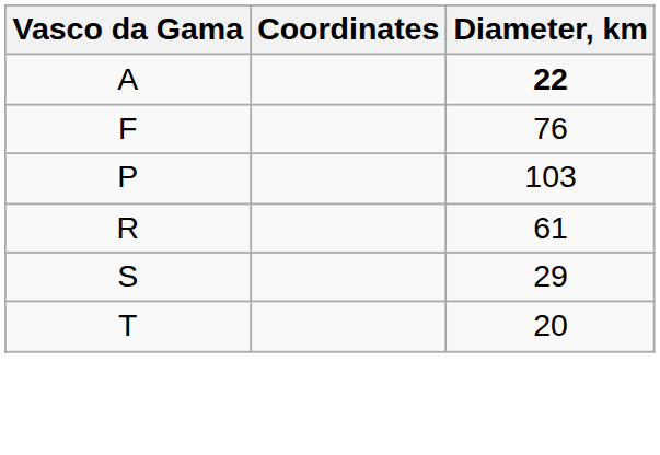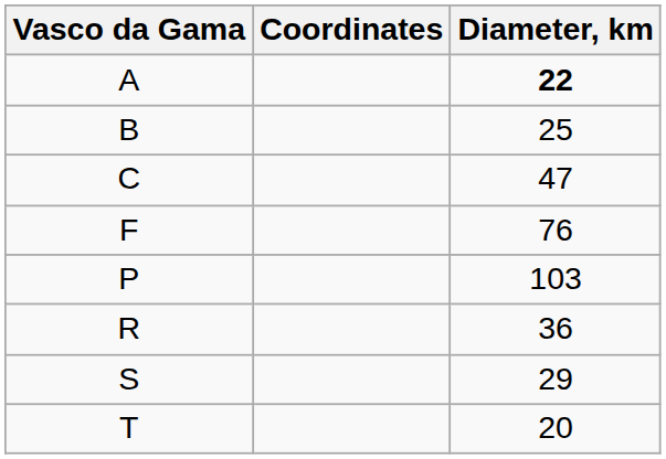+ row: B | 25
+ row: C | 47
R | Diameter, km: 61 -> 36
